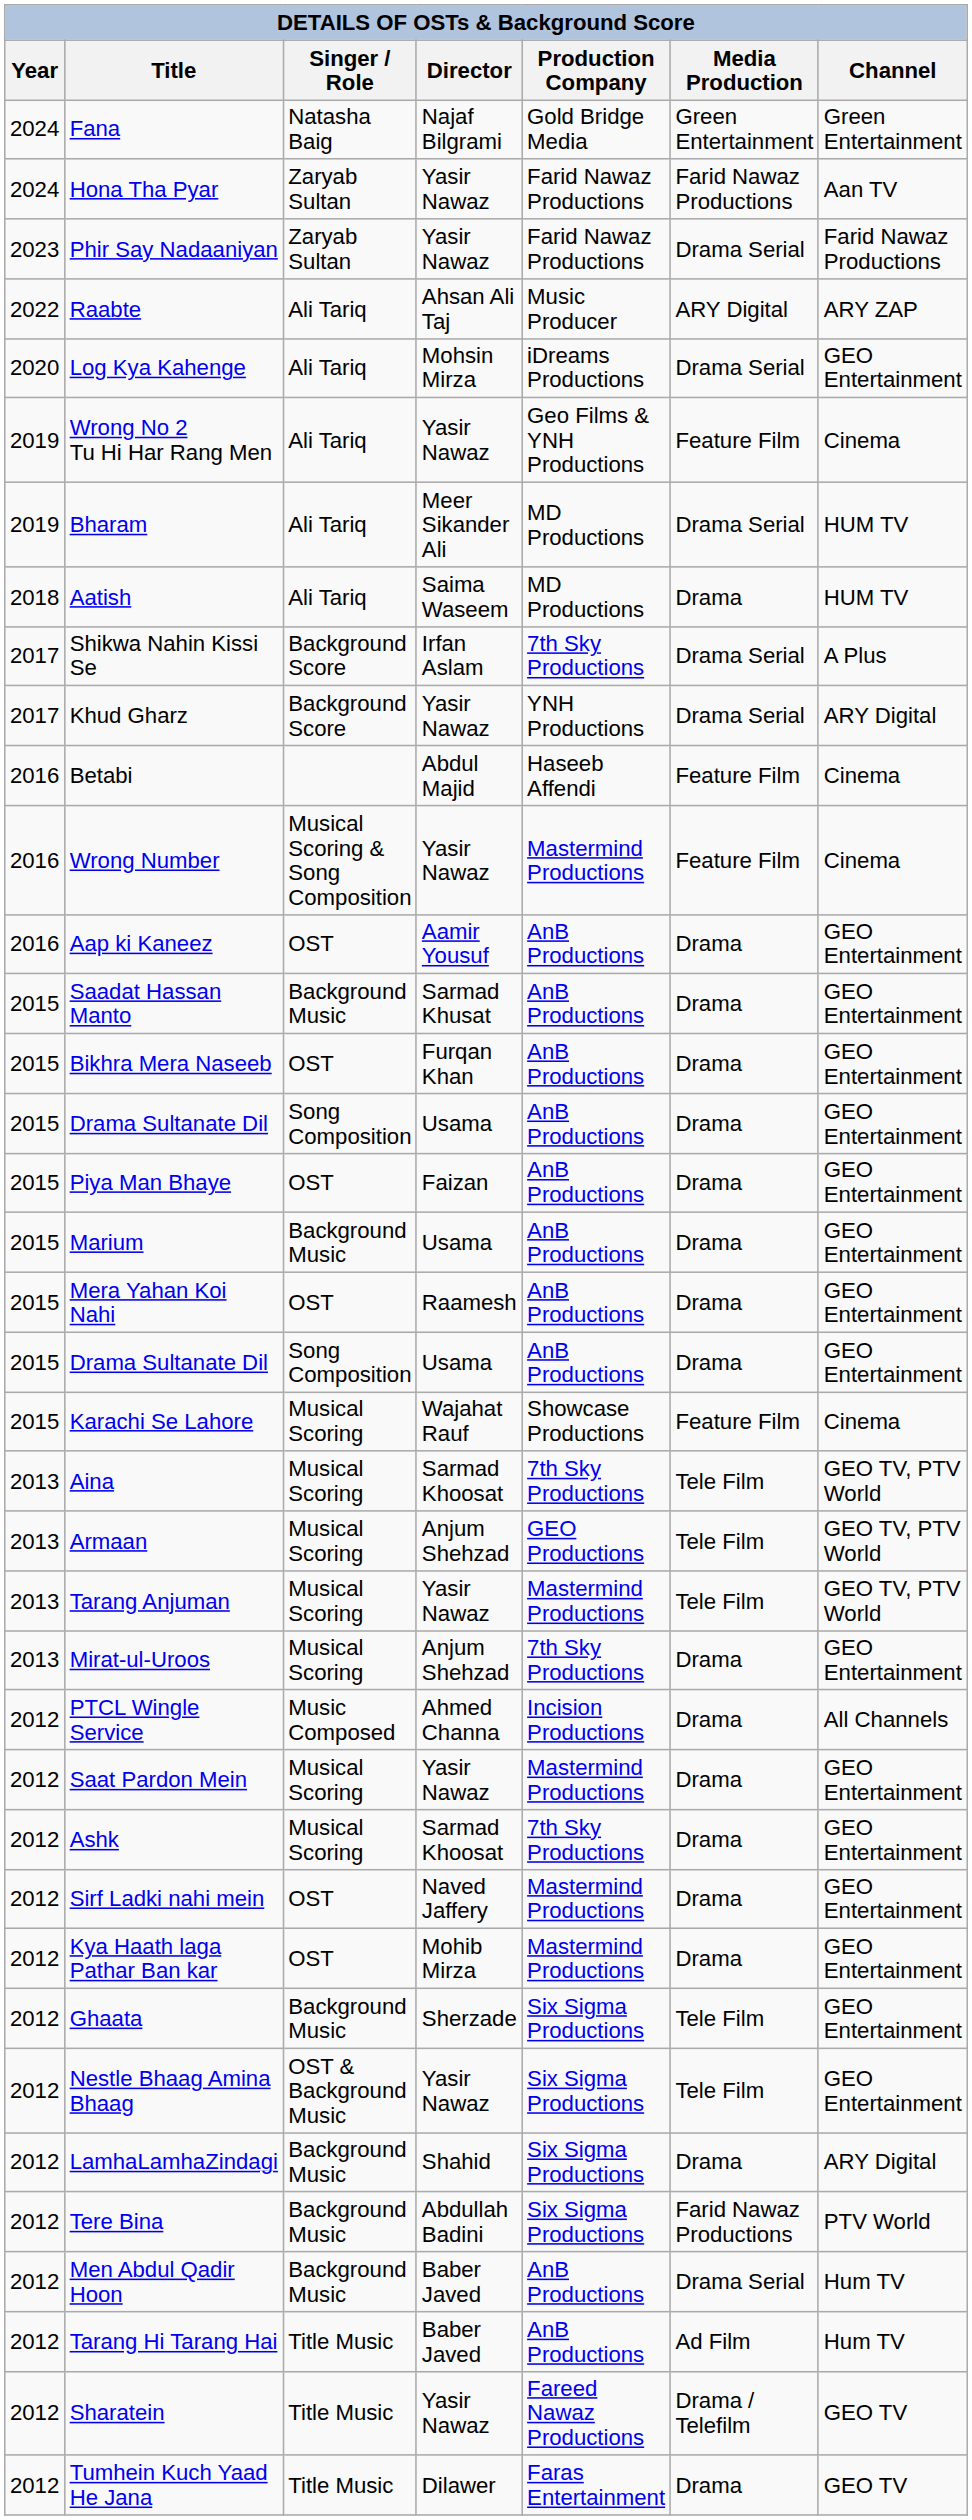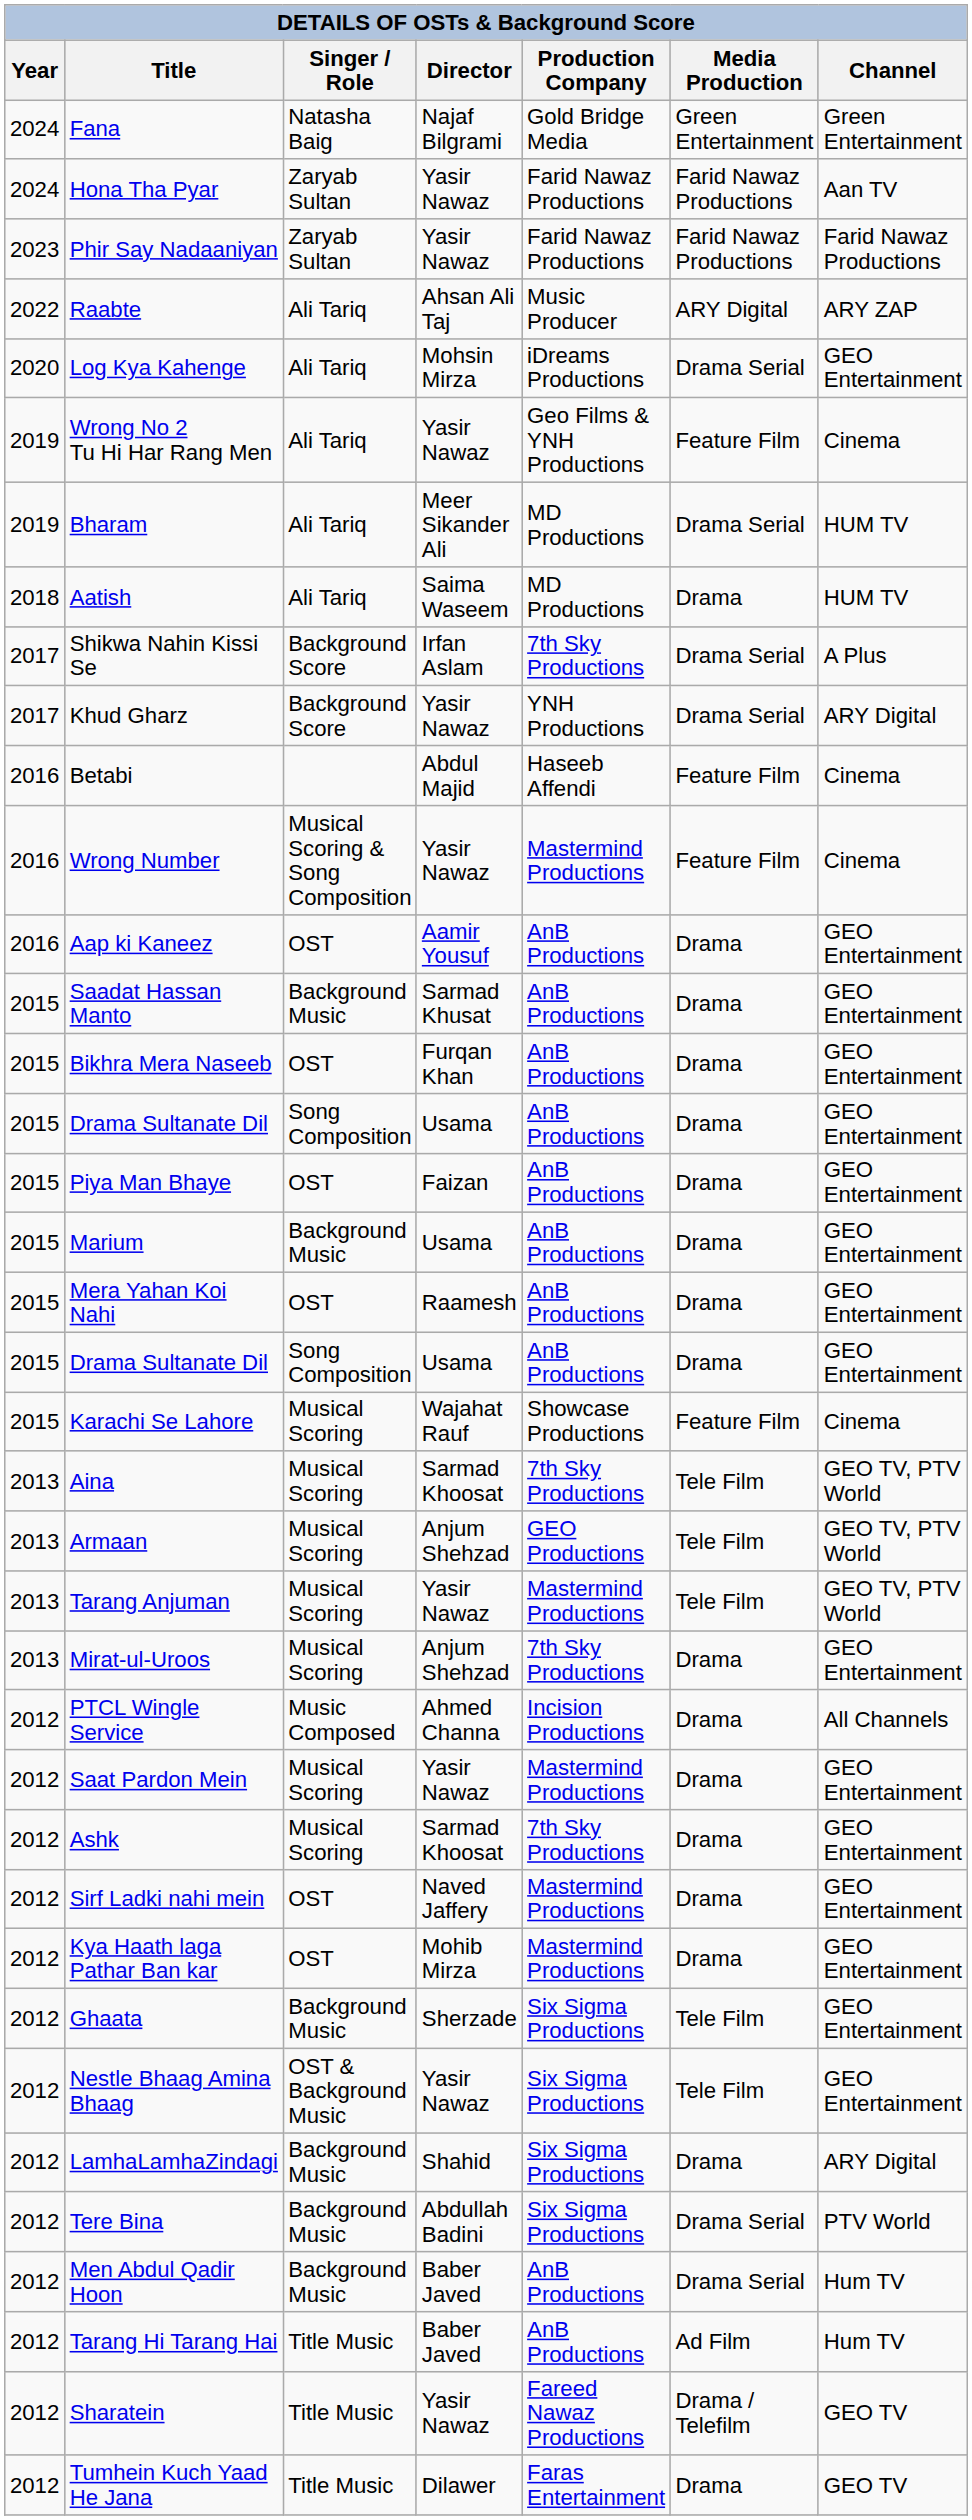Phir Say Nadaaniyan | Media Production: Drama Serial -> Farid Nawaz Productions
Tere Bina | Media Production: Farid Nawaz Productions -> Drama Serial
